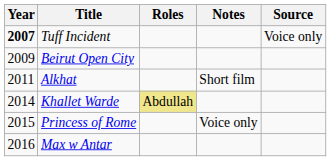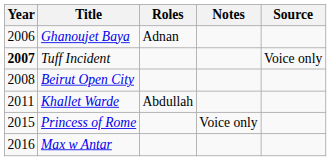+ row: 2006 | Ghanoujet Baya | Adnan
Beirut Open City | Year: 2009 -> 2008
- row: 2011 | Alkhat | Short film
Khallet Warde | Year: 2014 -> 2011
Khallet Warde | Roles: khaki background -> no background
